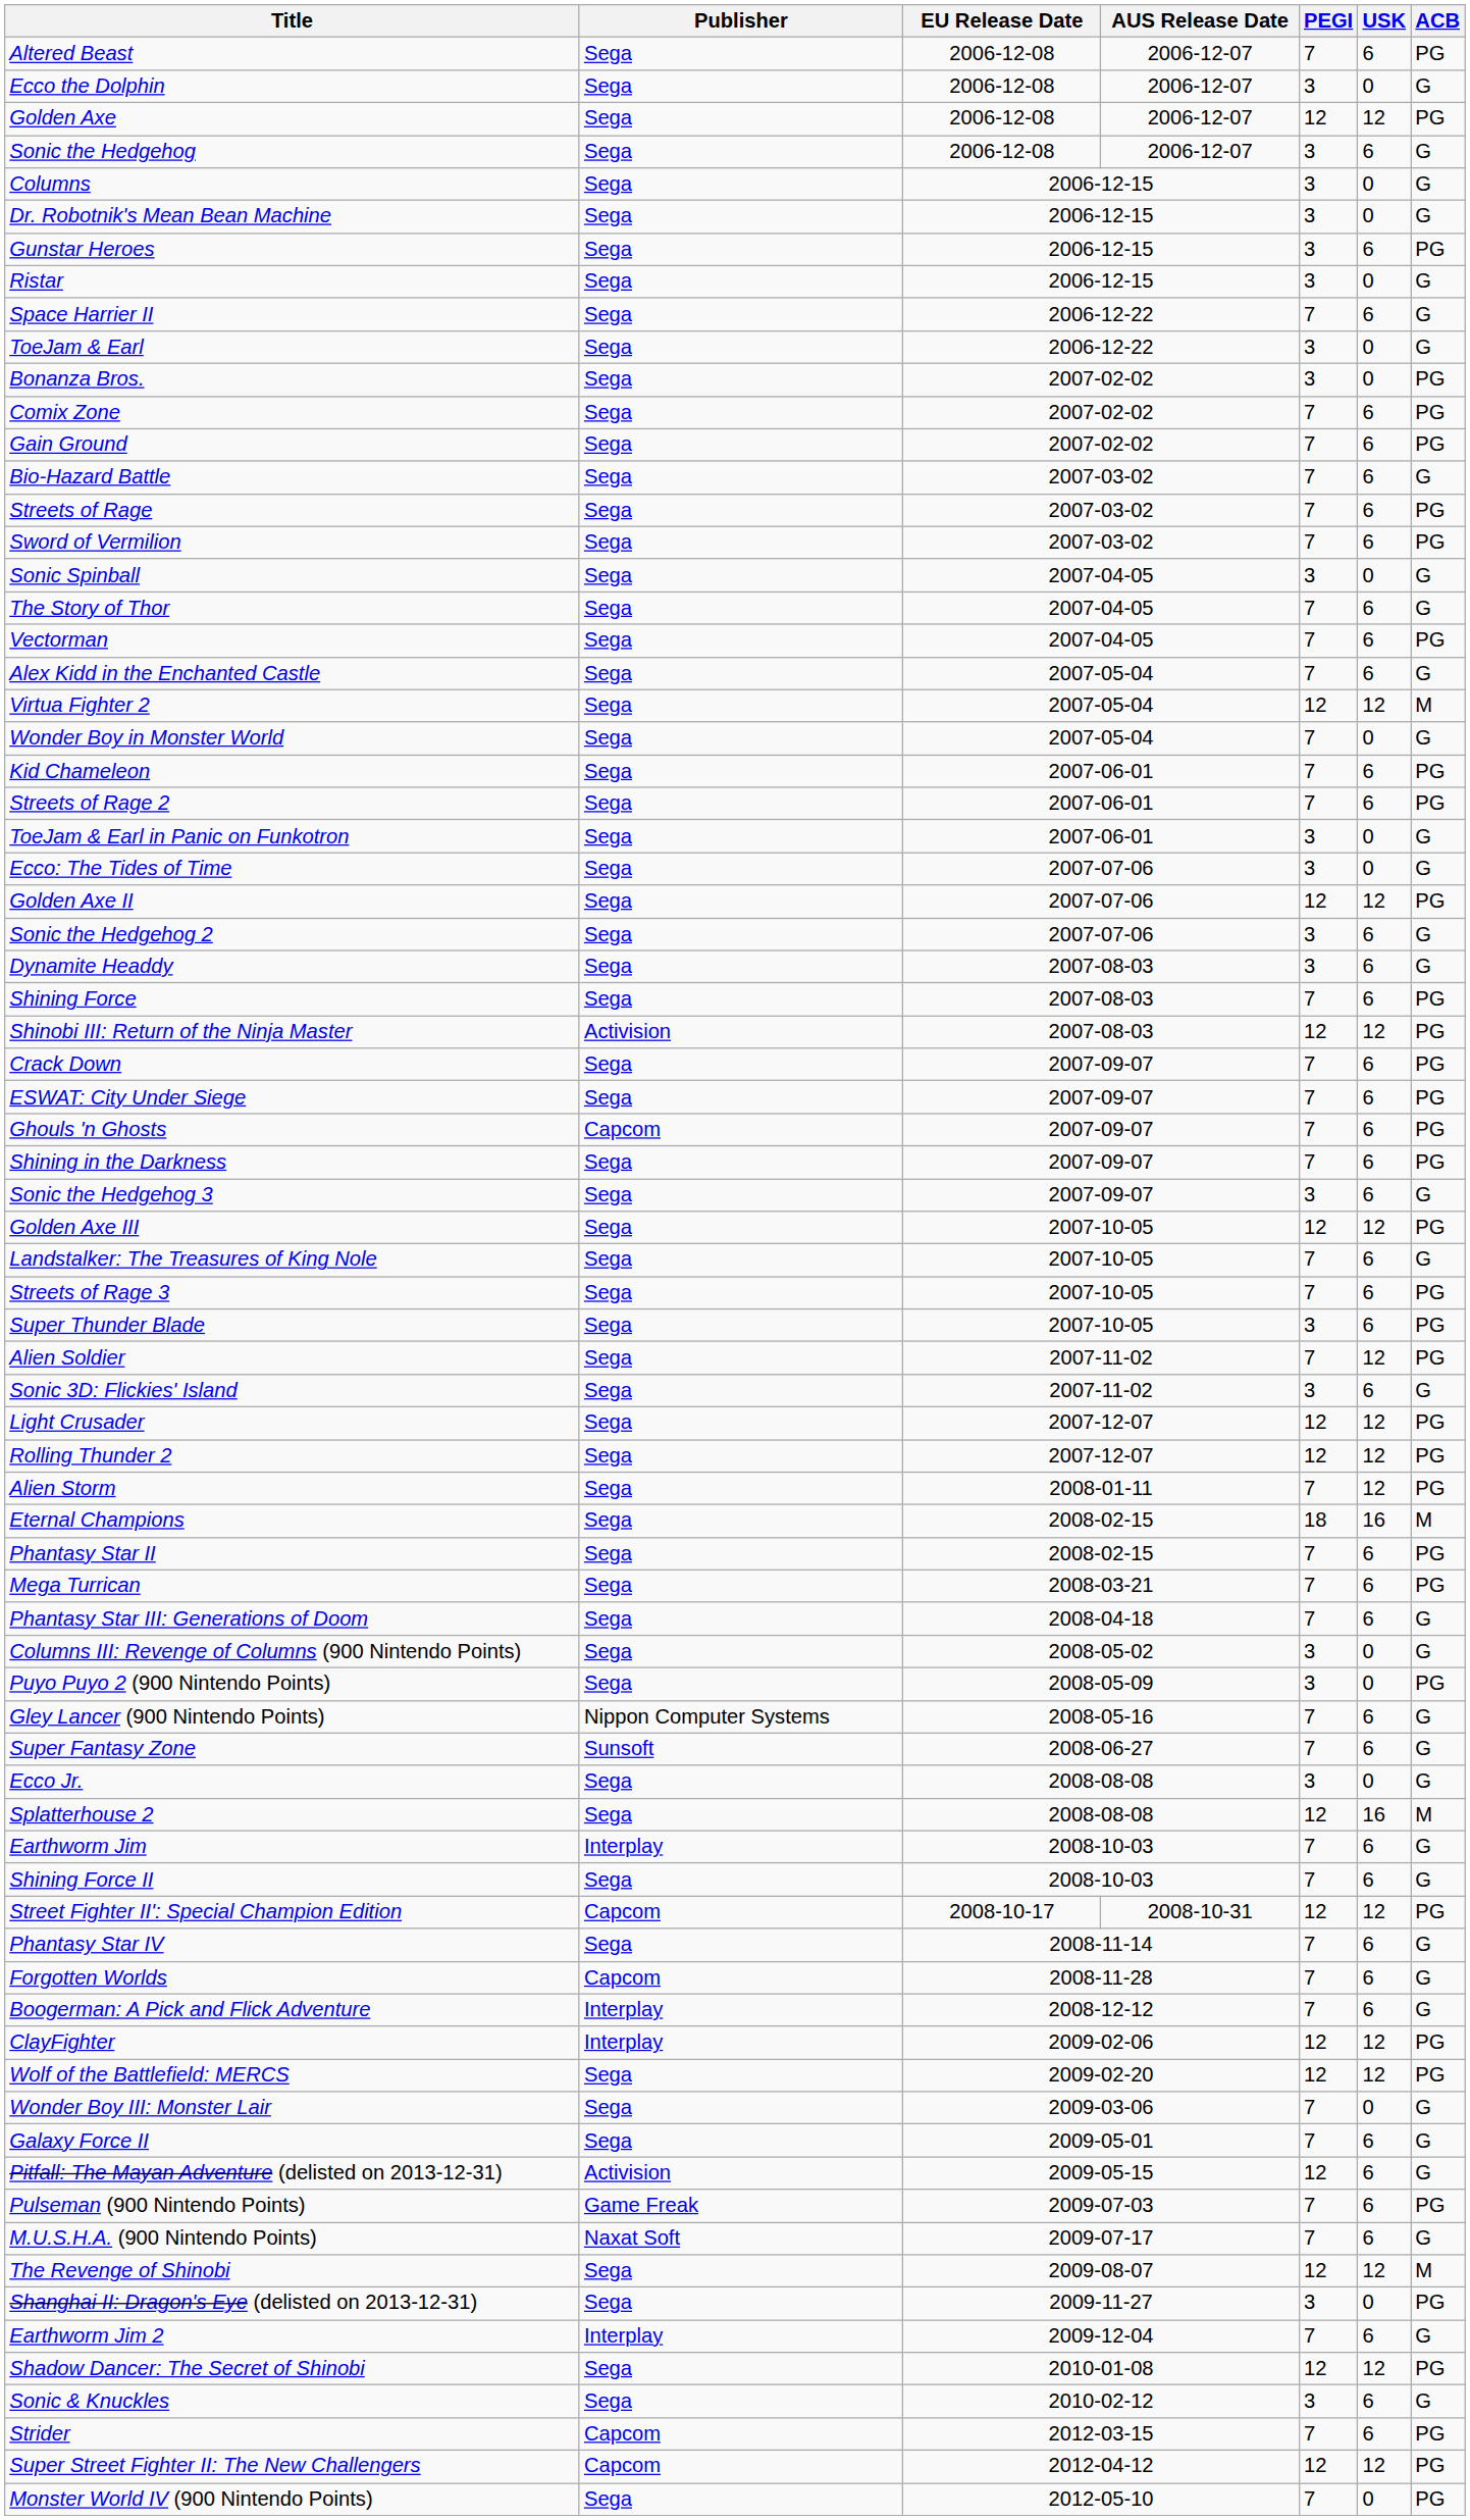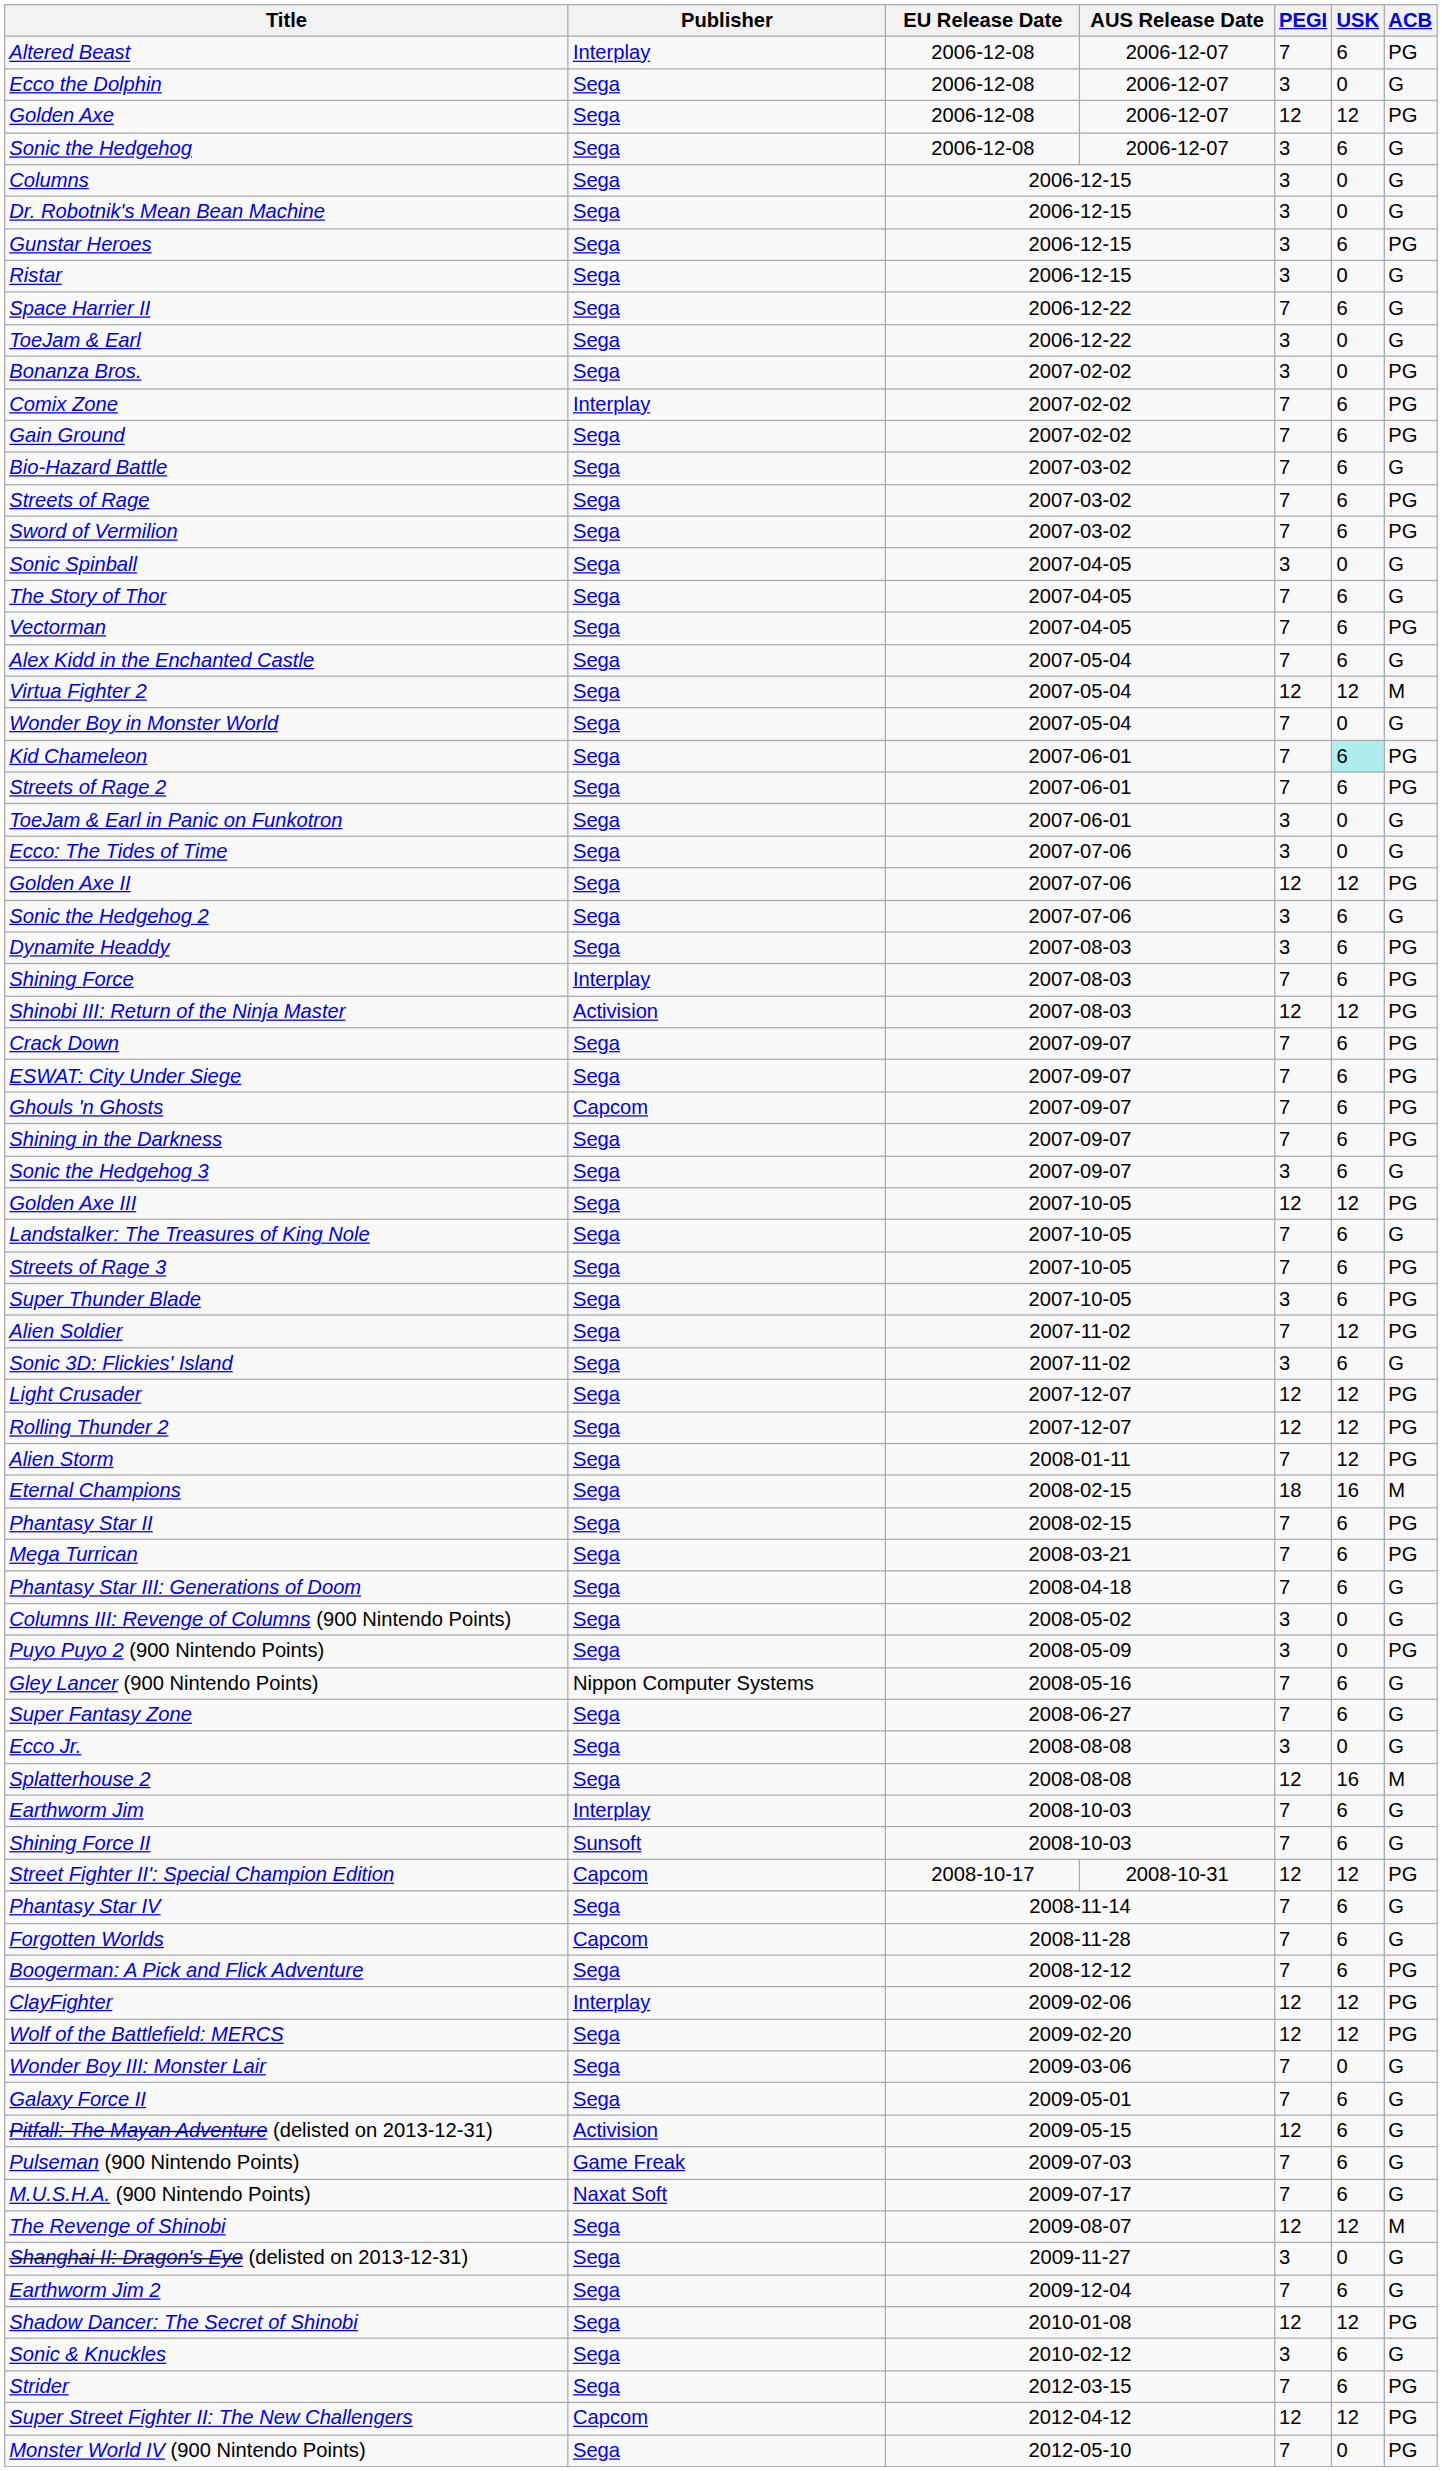Altered Beast | Publisher: Sega -> Interplay
Comix Zone | Publisher: Sega -> Interplay
Kid Chameleon | USK: no background -> paleturquoise background
Dynamite Headdy | ACB: G -> PG
Shining Force | Publisher: Sega -> Interplay
Super Fantasy Zone | Publisher: Sunsoft -> Sega
Shining Force II | Publisher: Sega -> Sunsoft
Boogerman: A Pick and Flick Adventure | Publisher: Interplay -> Sega
Boogerman: A Pick and Flick Adventure | ACB: G -> PG
Pulseman (900 Nintendo Points) | ACB: PG -> G
Shanghai II: Dragon's Eye (delisted on 2013-12-31) | ACB: PG -> G
Earthworm Jim 2 | Publisher: Interplay -> Sega
Strider | Publisher: Capcom -> Sega
